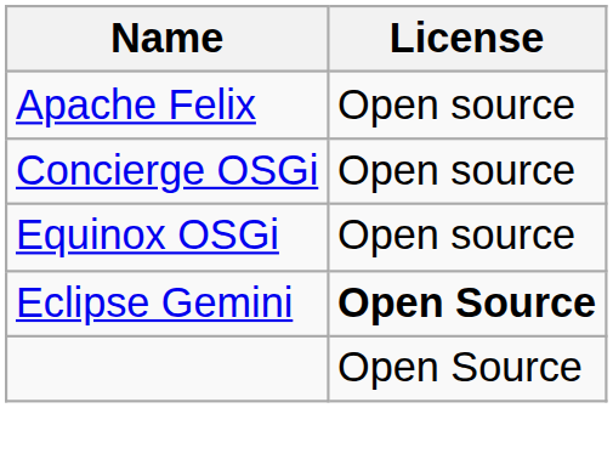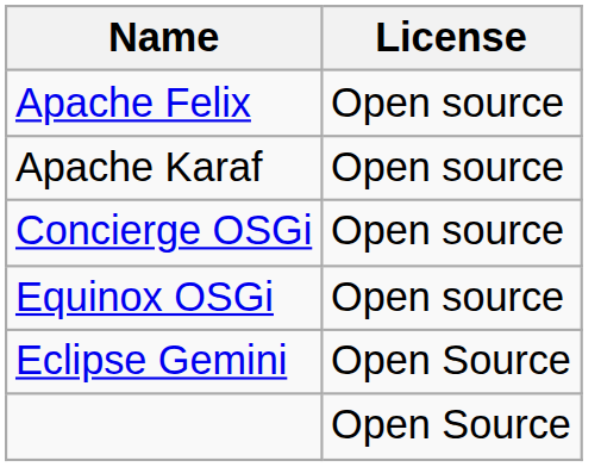+ row: Apache Karaf | Open source
Eclipse Gemini | License: bold -> normal
